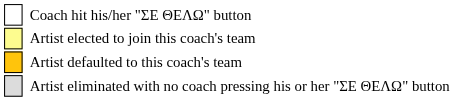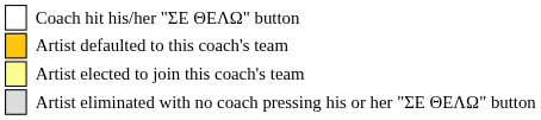rows swapped: Artist defaulted to this coach's team <-> Artist elected to join this coach's team
